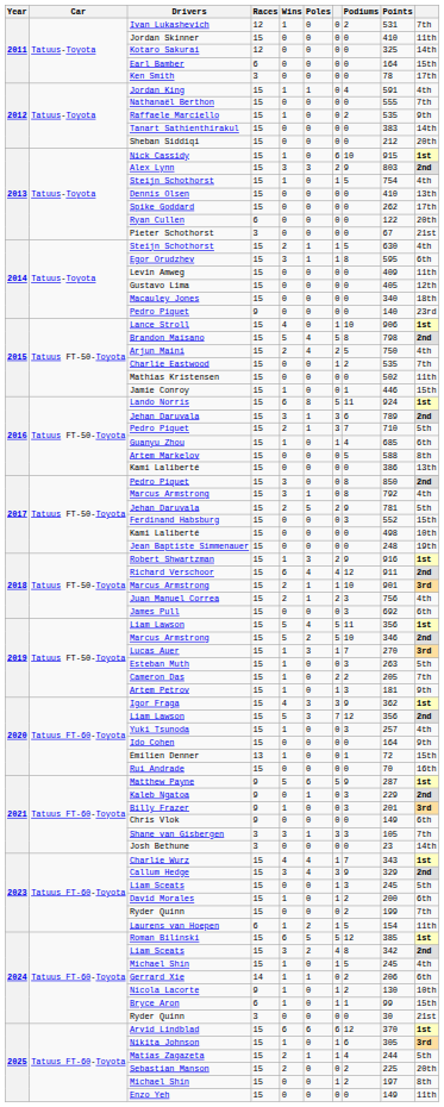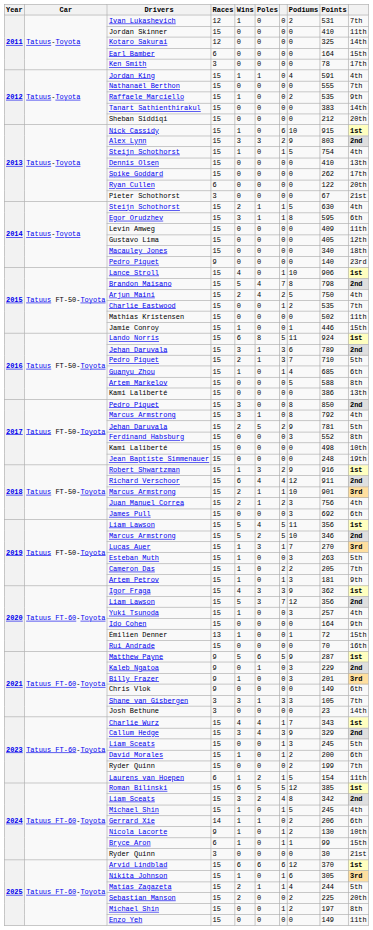Brandon Maïsano | column 7: 5 -> 7
Ferdinand Habsburg | column 10: 15th -> 8th
